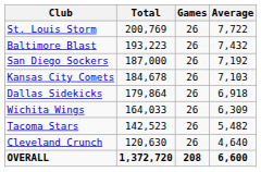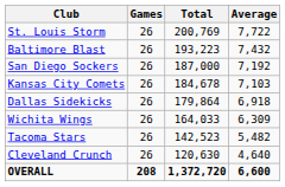columns swapped: Games <-> Total
